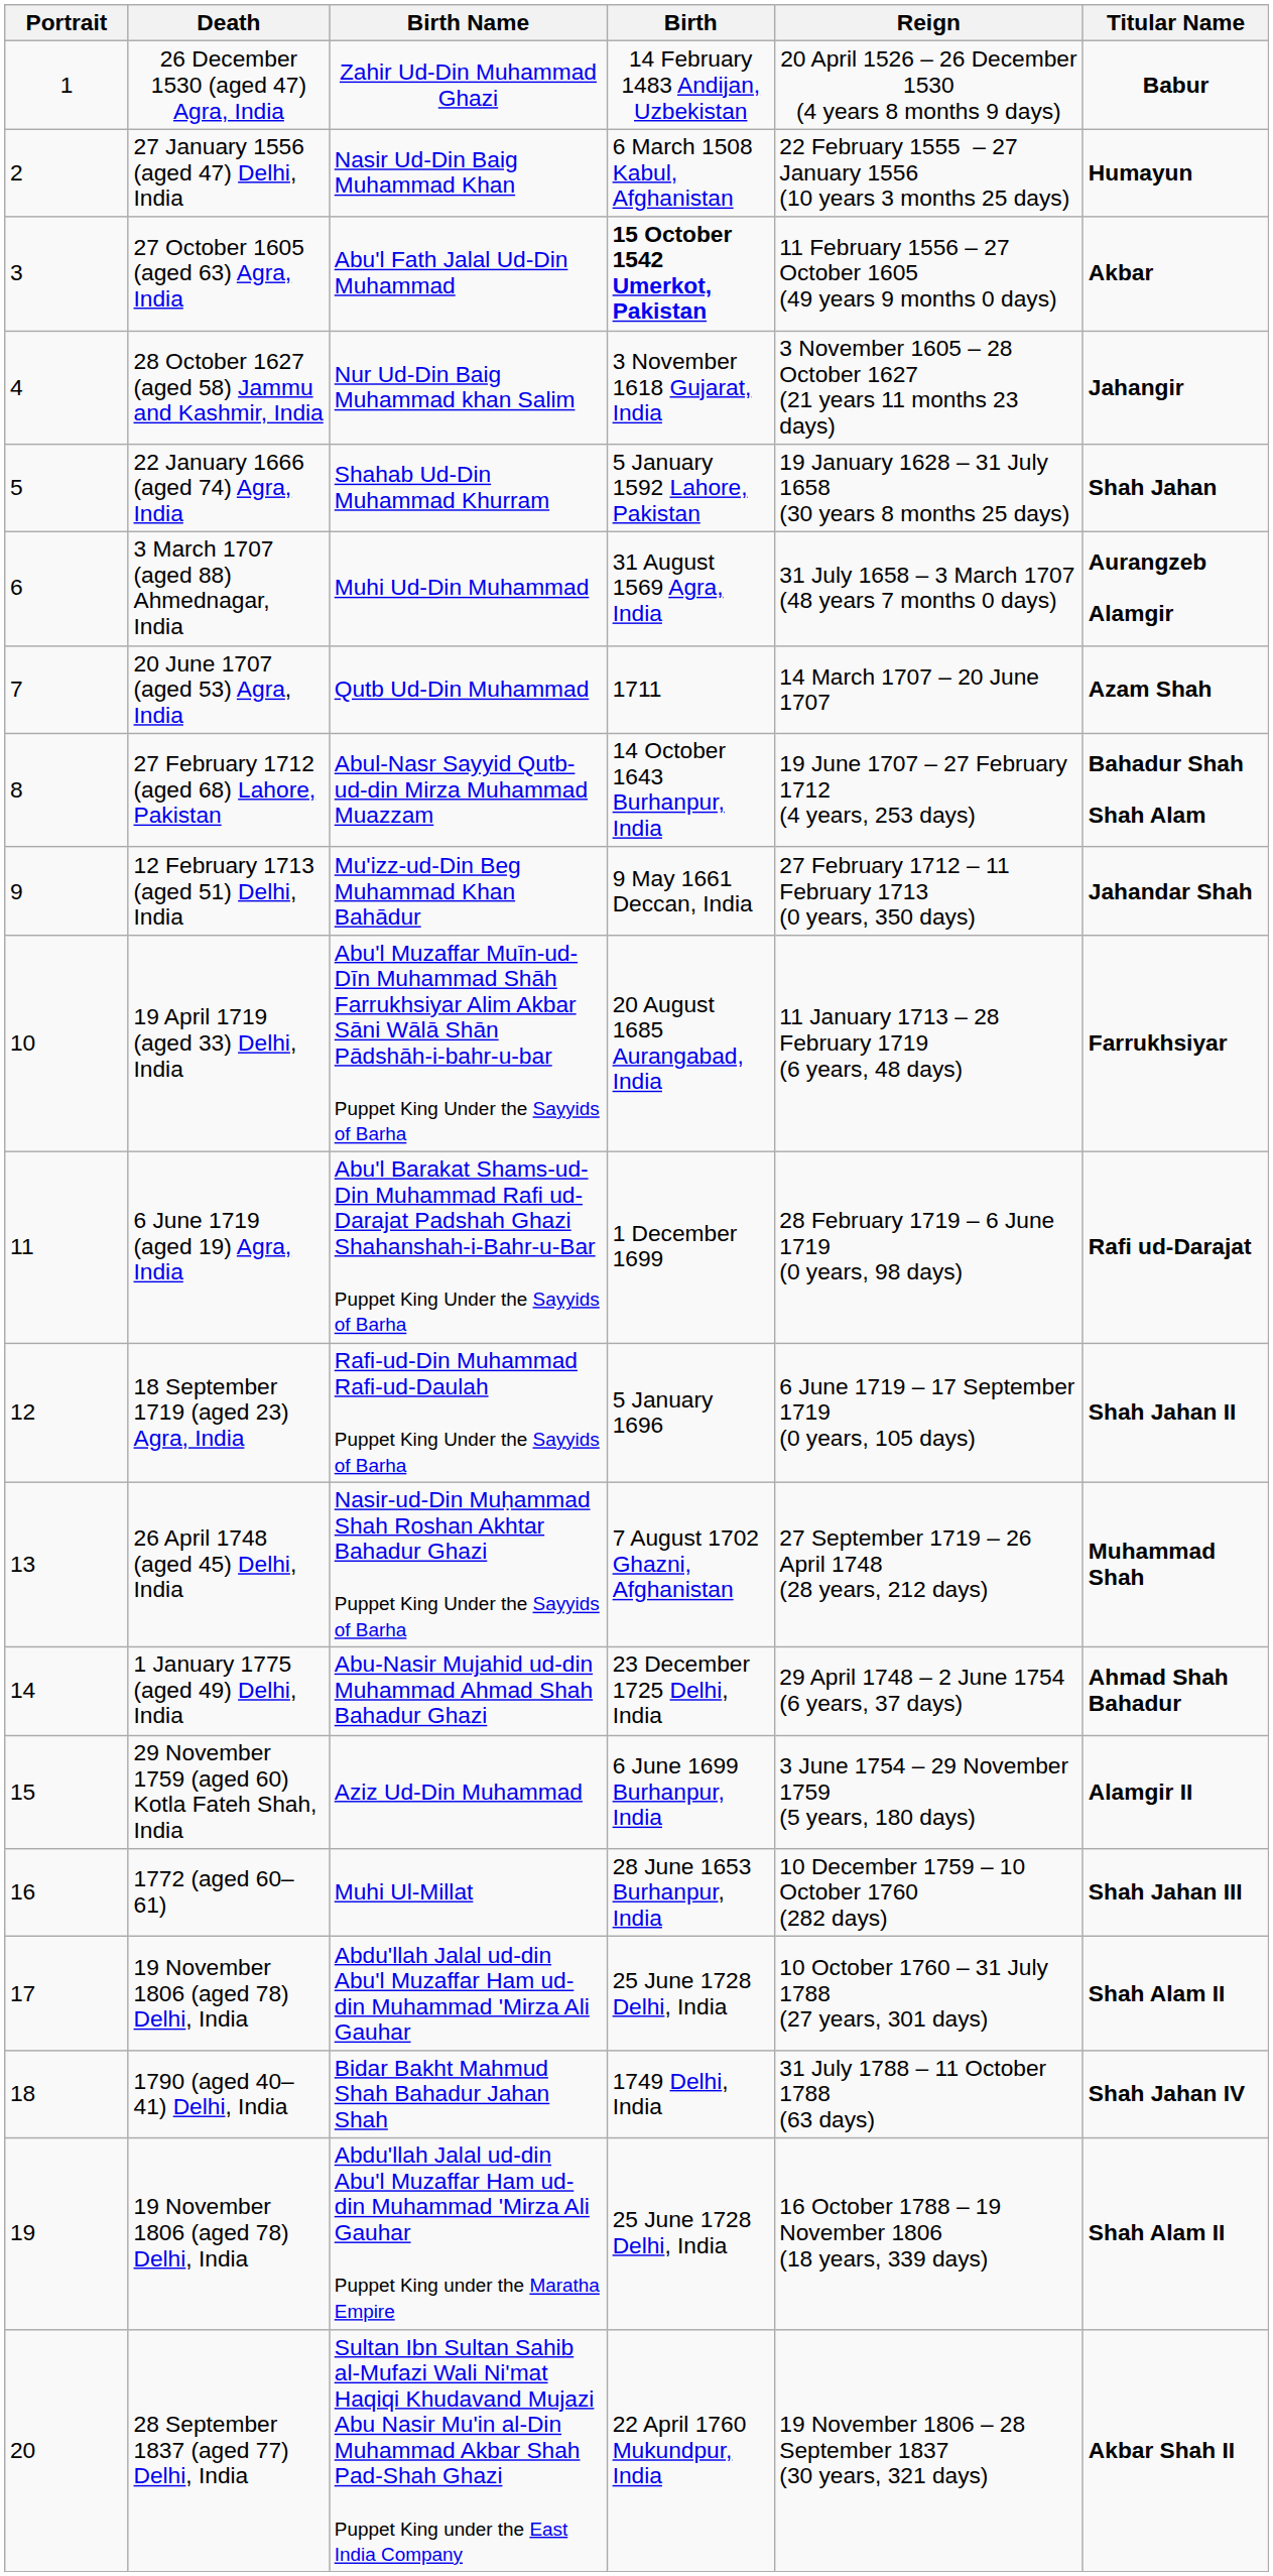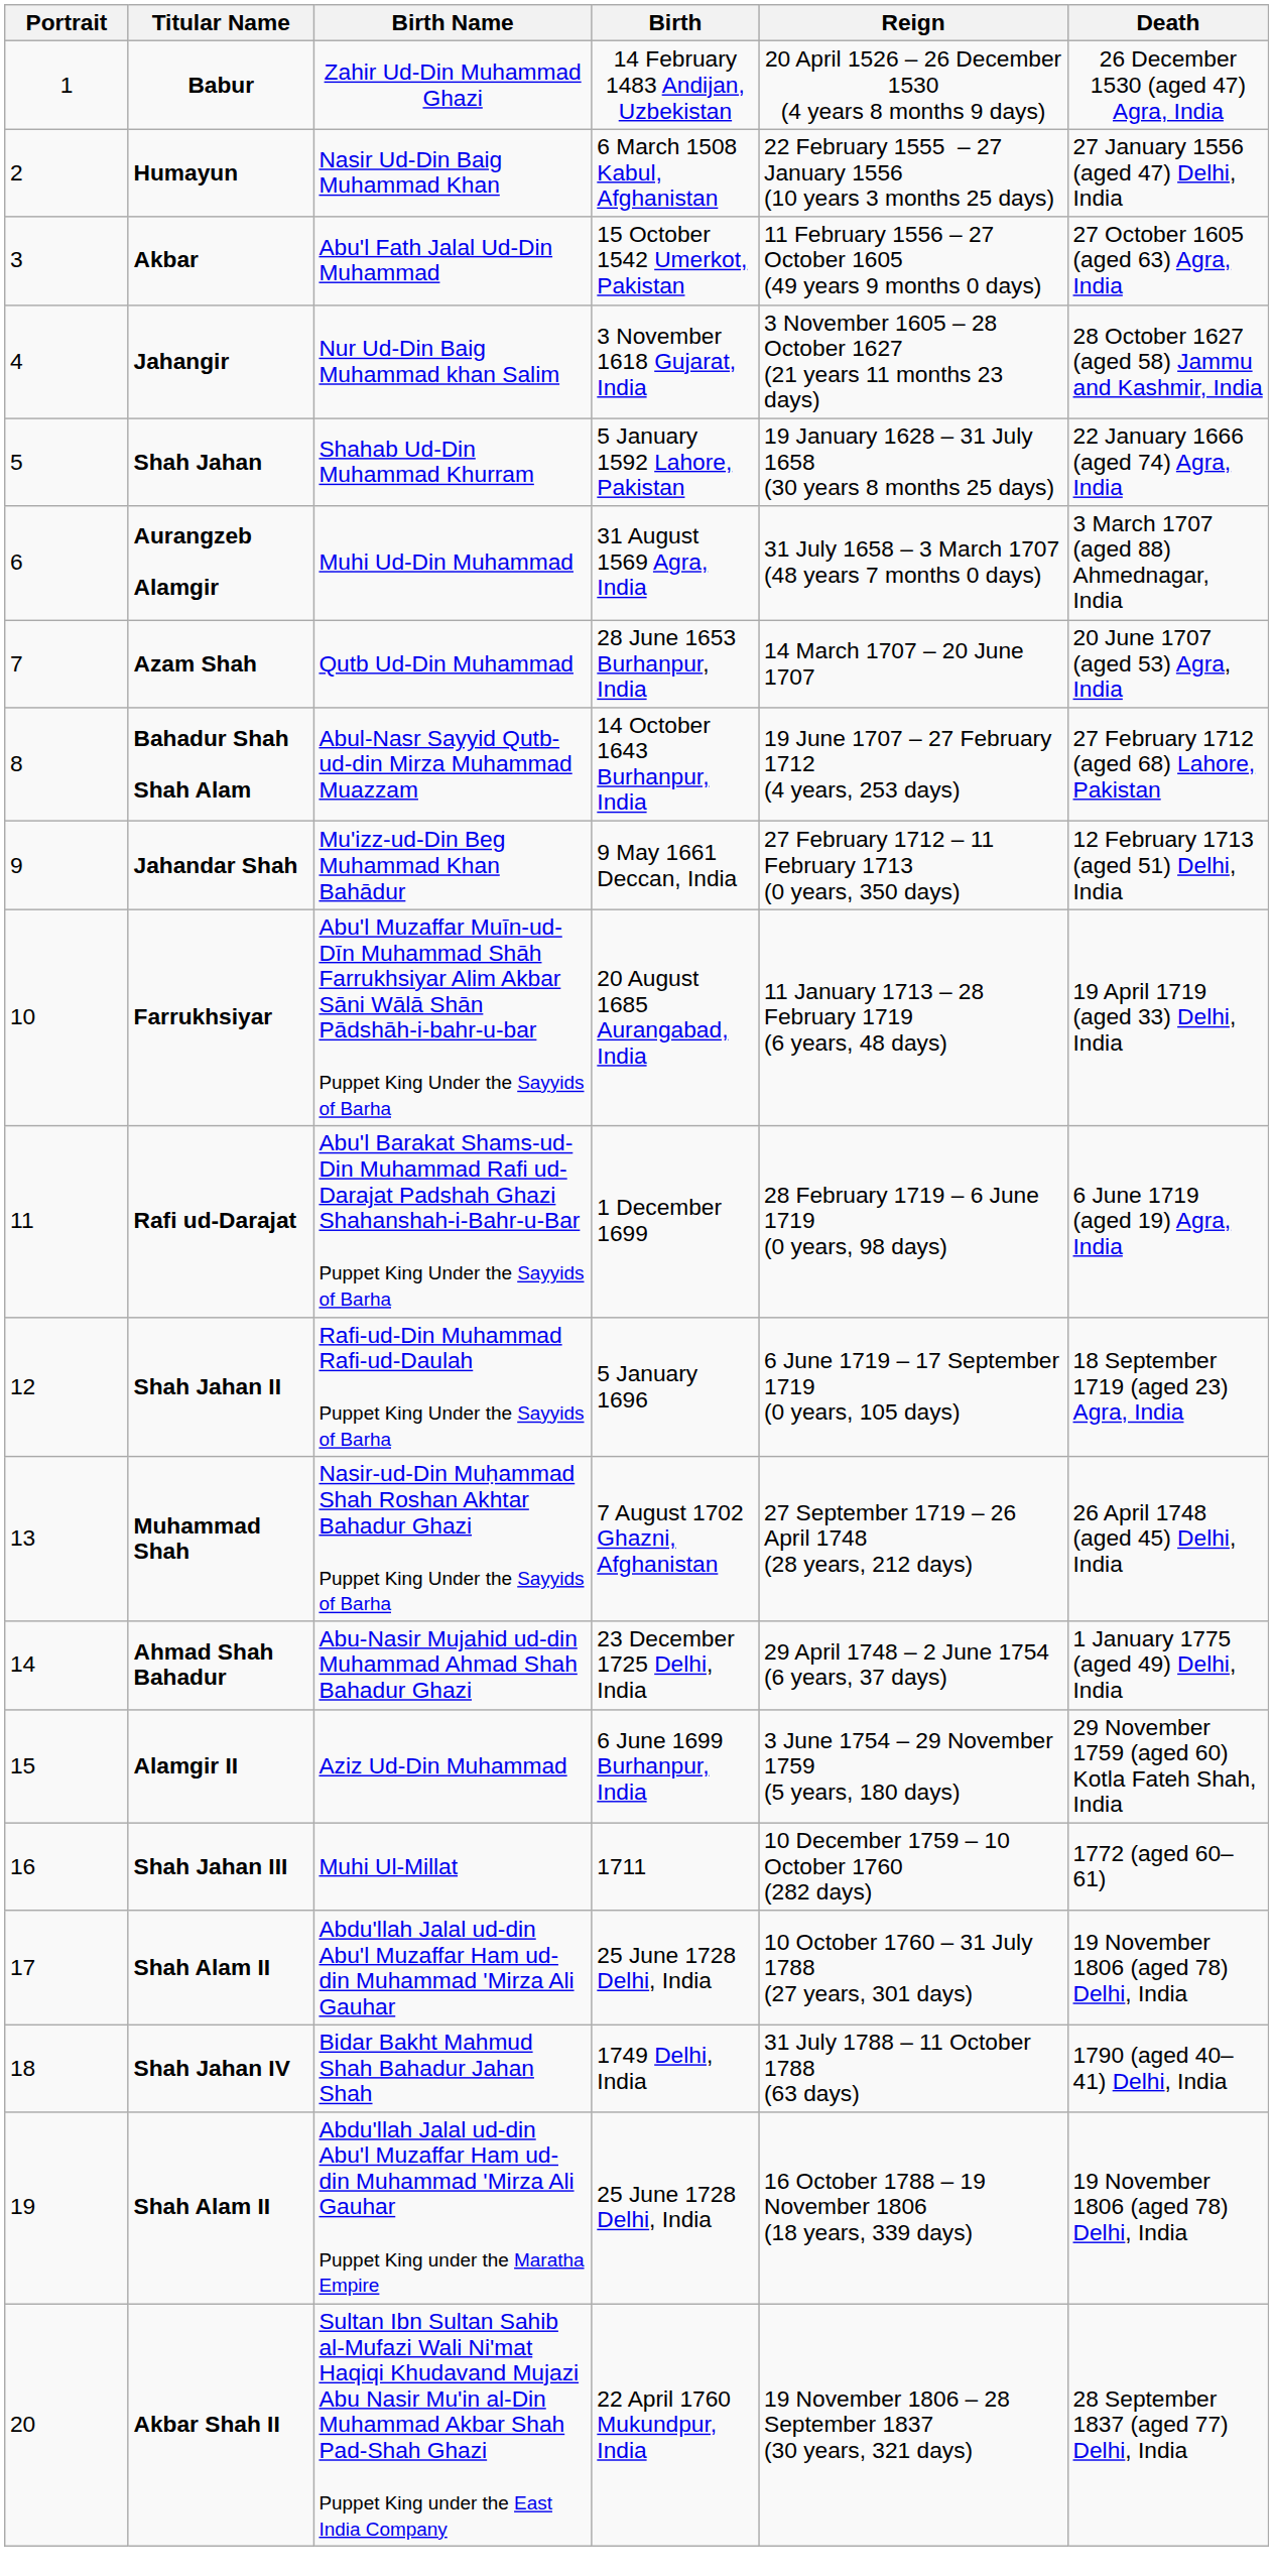columns swapped: Titular Name <-> Death
Abu'l Fath Jalal Ud-Din Muhammad | Birth: bold -> normal
Qutb Ud-Din Muhammad | Birth: 1711 -> 28 June 1653 Burhanpur, India
Muhi Ul-Millat | Birth: 28 June 1653 Burhanpur, India -> 1711
